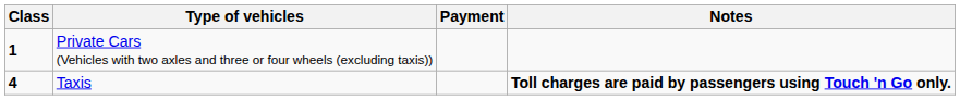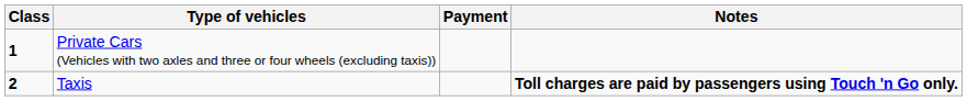Taxis | Class: 4 -> 2
